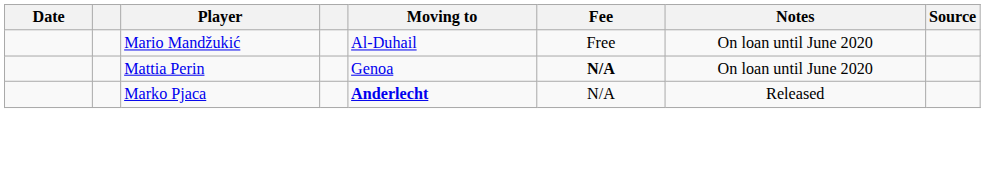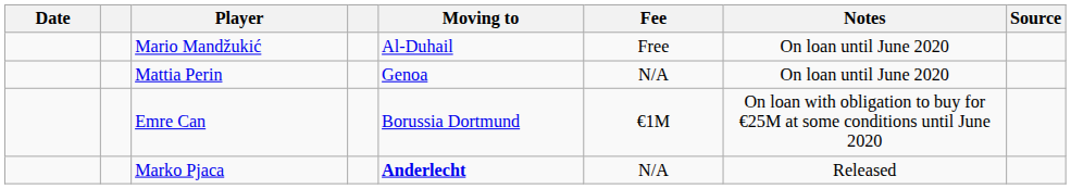Mattia Perin | Fee: bold -> normal
+ row: Emre Can | Borussia Dortmund | €1M | On loan with obligation to buy for €25M at some conditions until June 2020
